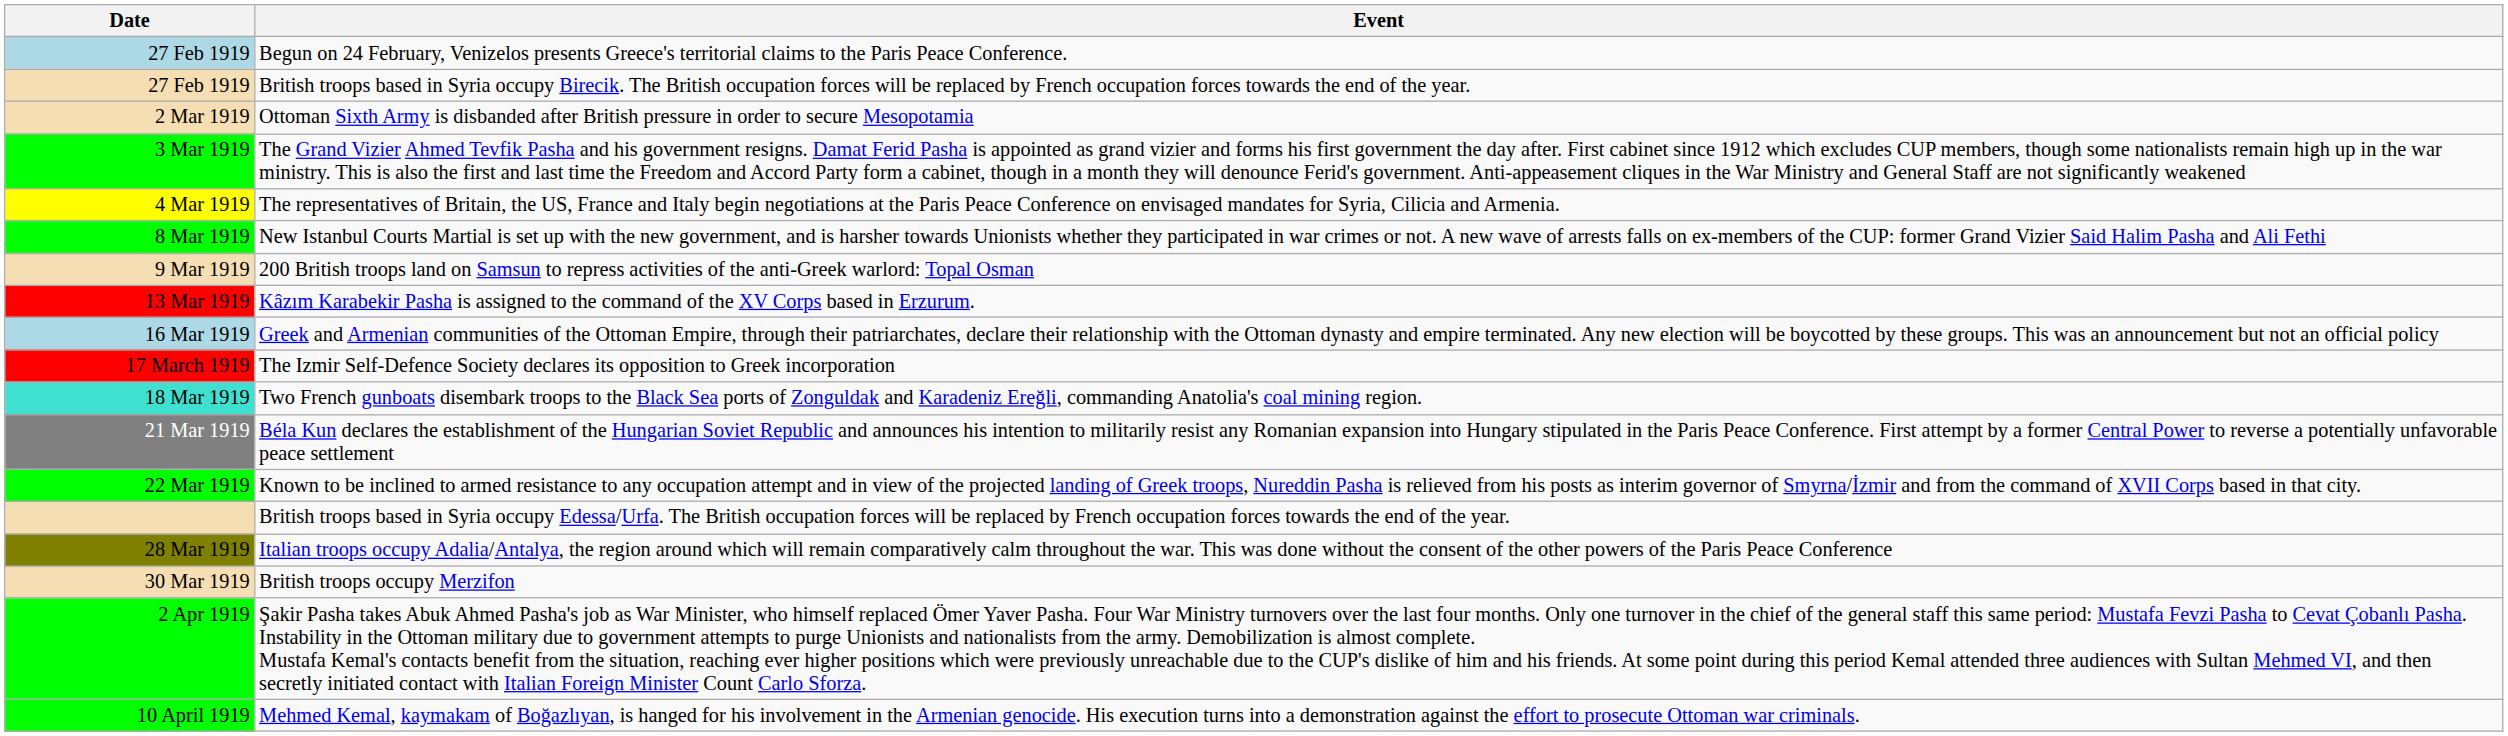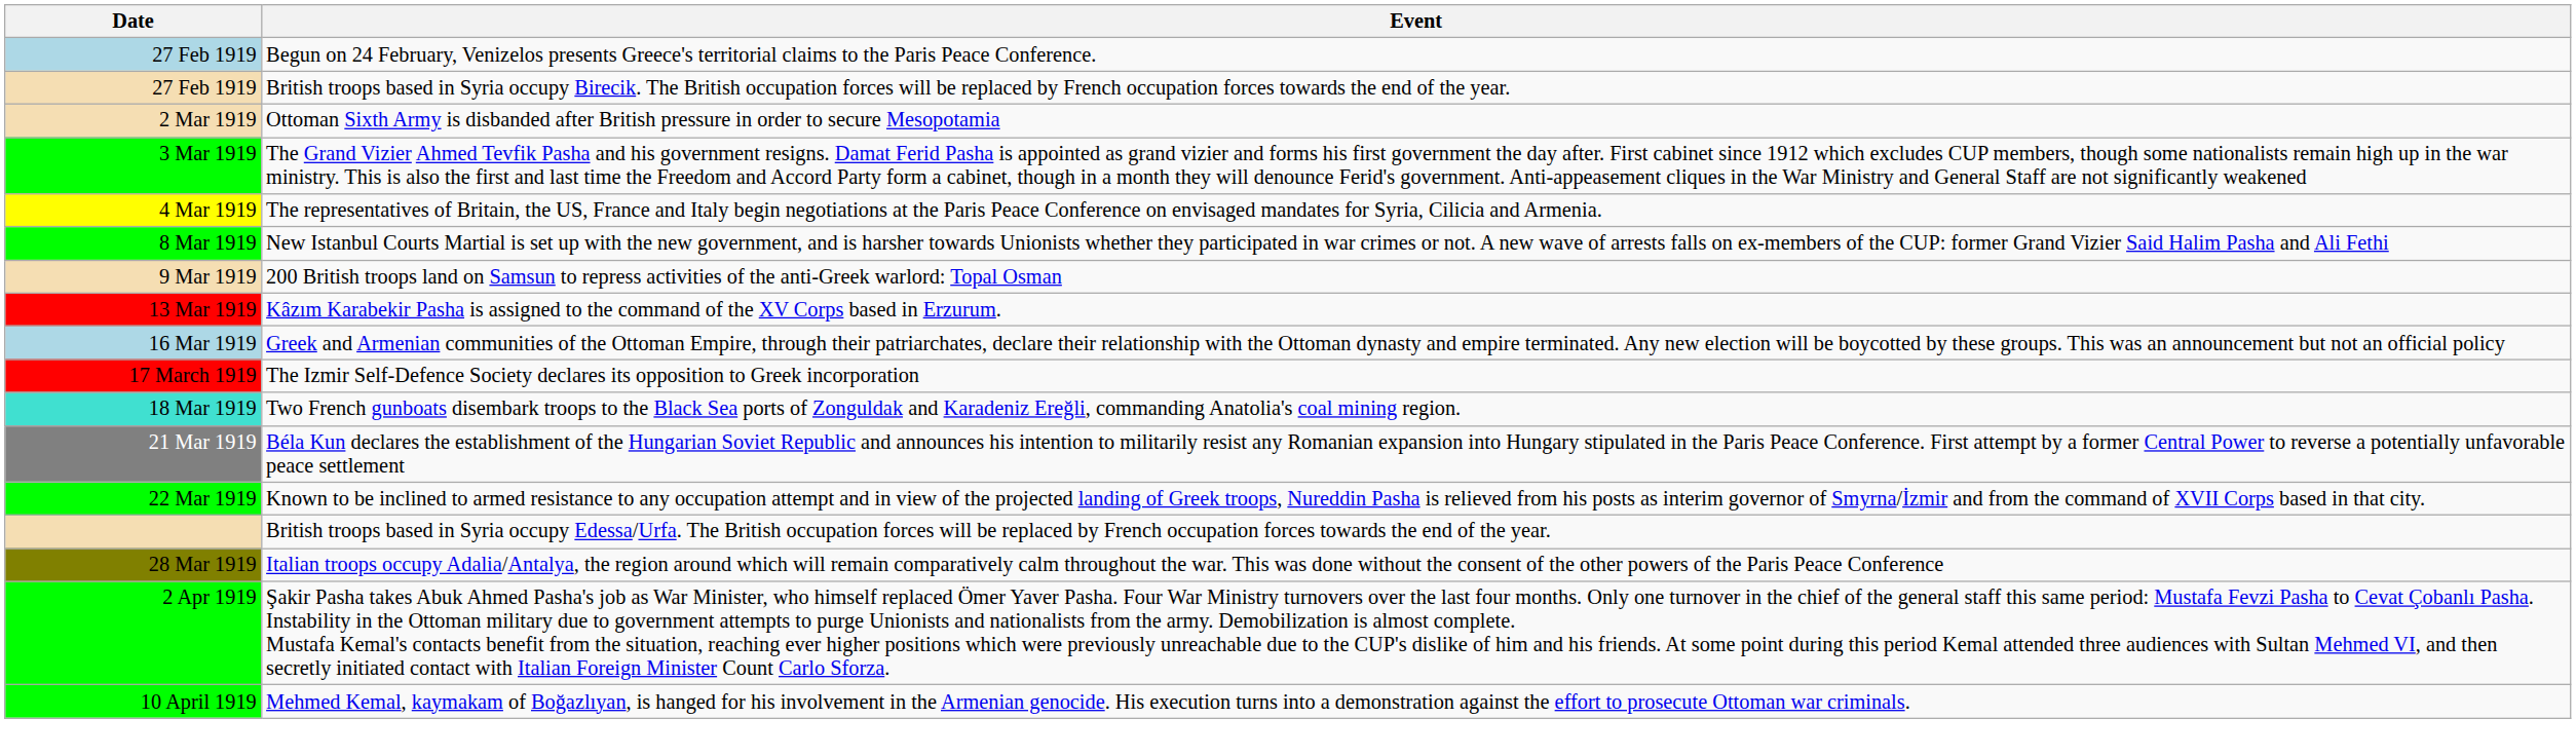- row: 30 Mar 1919 | British troops occupy Merzifon
